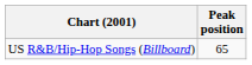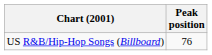US R&B/Hip-Hop Songs (Billboard) | Peak position: 65 -> 76
